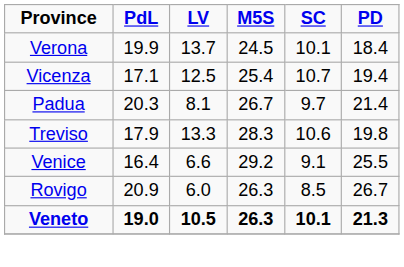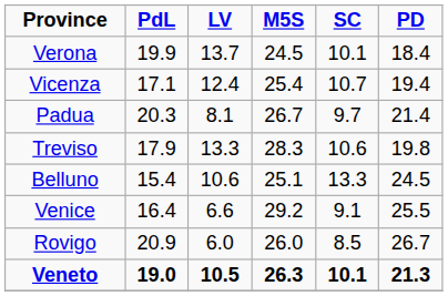Vicenza | LV: 12.5 -> 12.4
+ row: Belluno | 15.4 | 10.6 | 25.1 | 13.3 | 24.5
Rovigo | M5S: 26.3 -> 26.0
